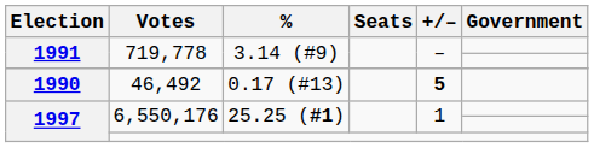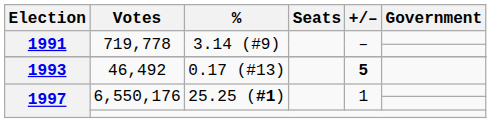46,492 | Election: 1990 -> 1993
